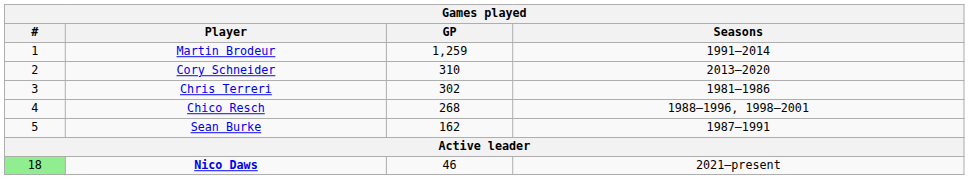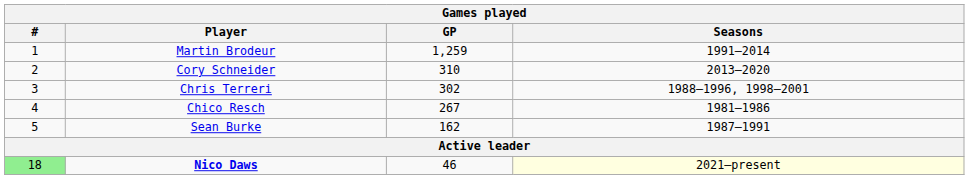Chris Terreri | Seasons: 1981–1986 -> 1988–1996, 1998–2001
Chico Resch | GP: 268 -> 267
Chico Resch | Seasons: 1988–1996, 1998–2001 -> 1981–1986
Nico Daws | Seasons: no background -> lightyellow background
